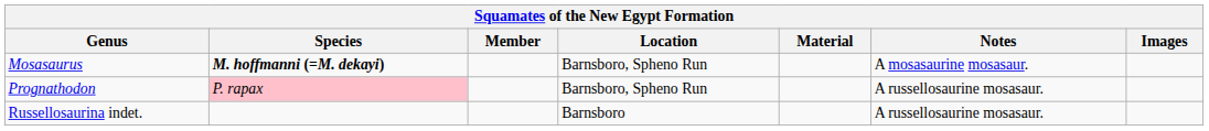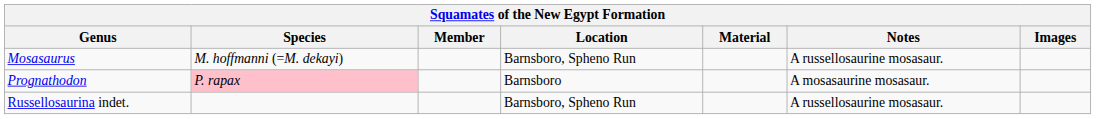Mosasaurus | Species: bold -> normal
Mosasaurus | Notes: A mosasaurine mosasaur. -> A russellosaurine mosasaur.
Prognathodon | Location: Barnsboro, Spheno Run -> Barnsboro
Prognathodon | Notes: A russellosaurine mosasaur. -> A mosasaurine mosasaur.
Russellosaurina indet. | Location: Barnsboro -> Barnsboro, Spheno Run
